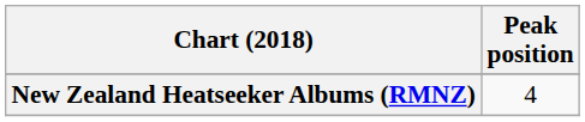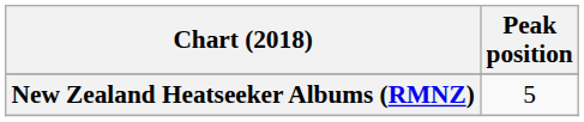New Zealand Heatseeker Albums (RMNZ) | Peak position: 4 -> 5
